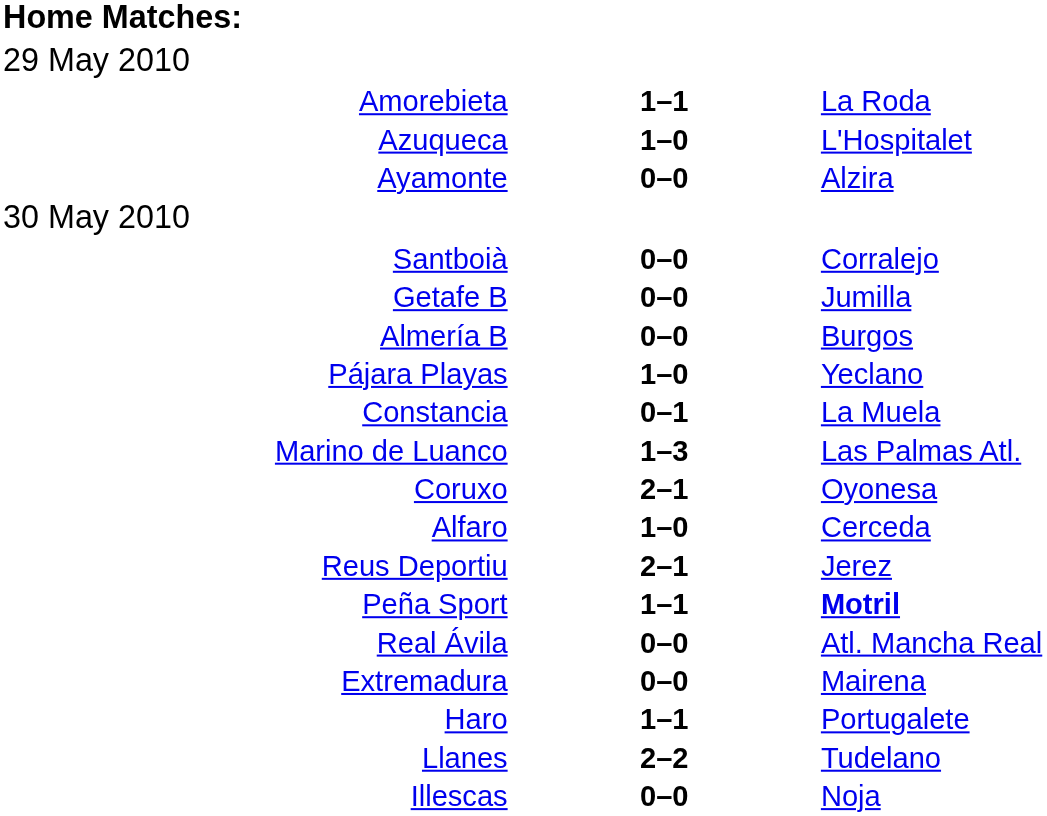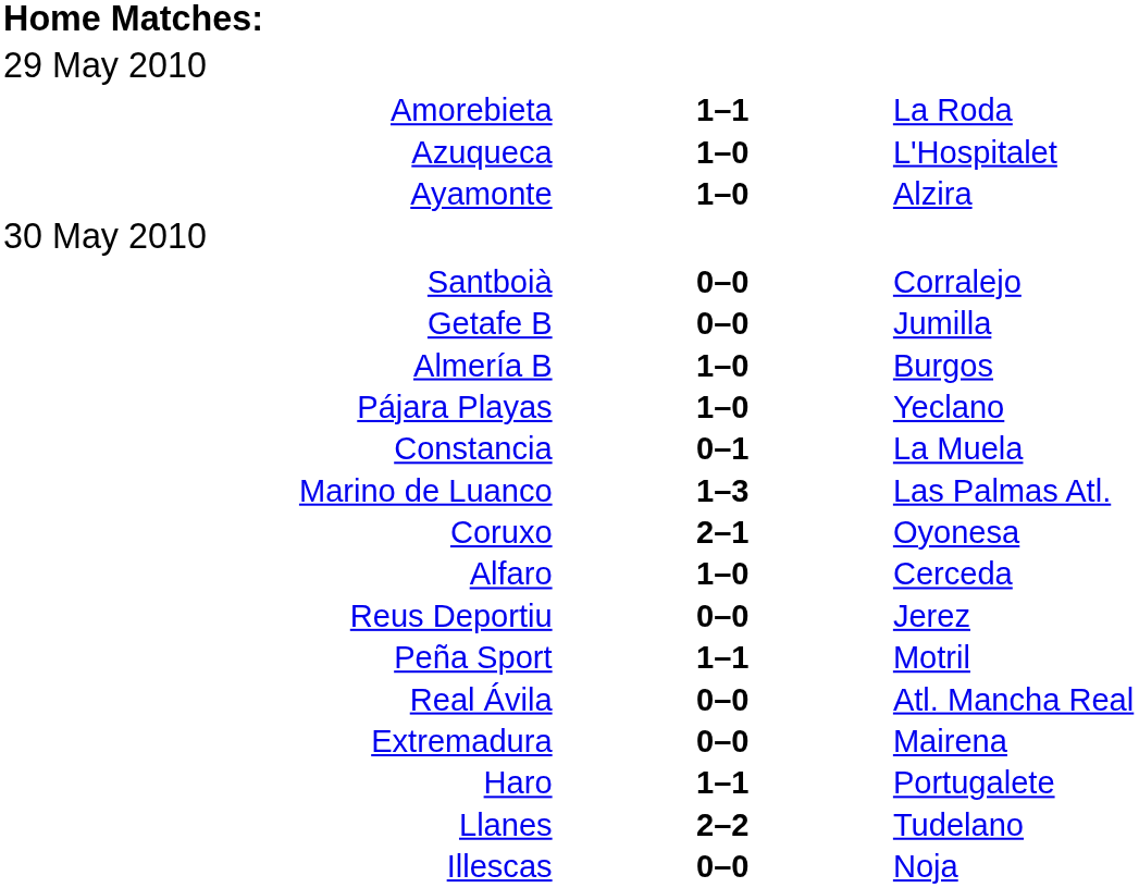Ayamonte | column 2: 0–0 -> 1–0
Almería B | column 2: 0–0 -> 1–0
Reus Deportiu | column 2: 2–1 -> 0–0
Peña Sport | column 3: bold -> normal
